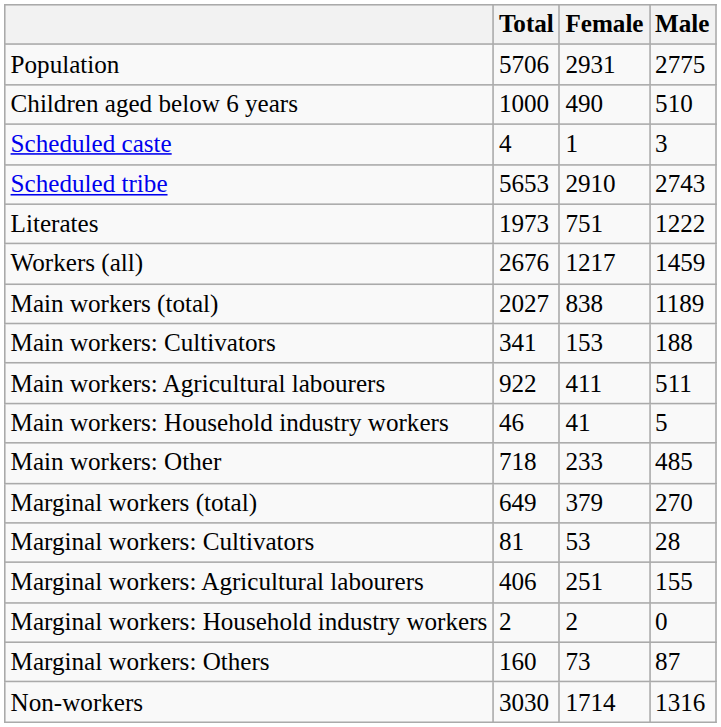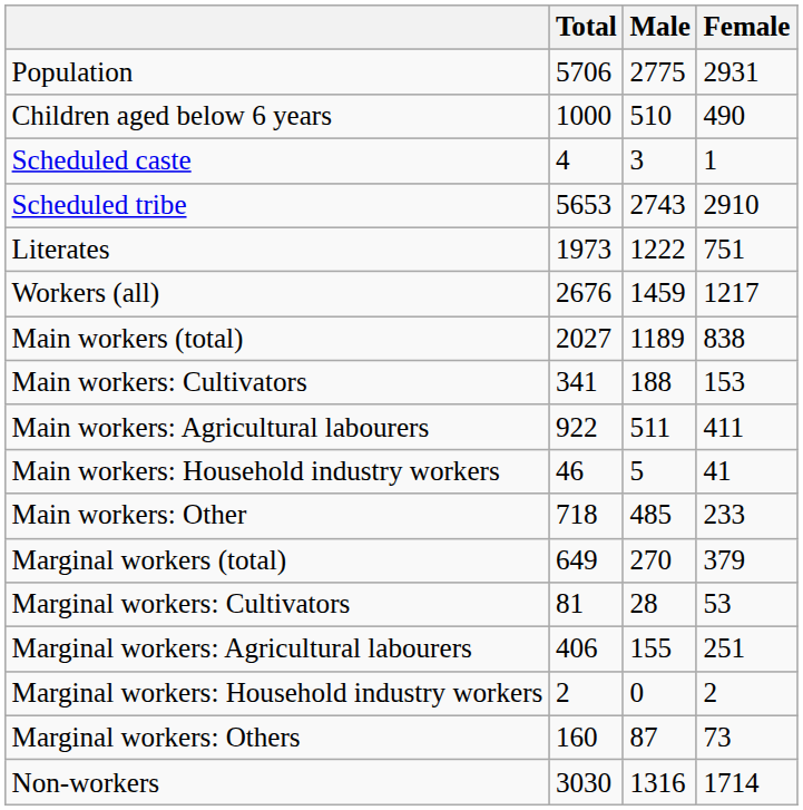columns swapped: Male <-> Female
